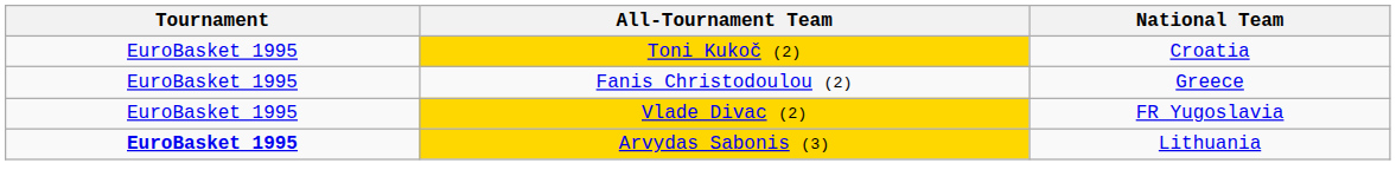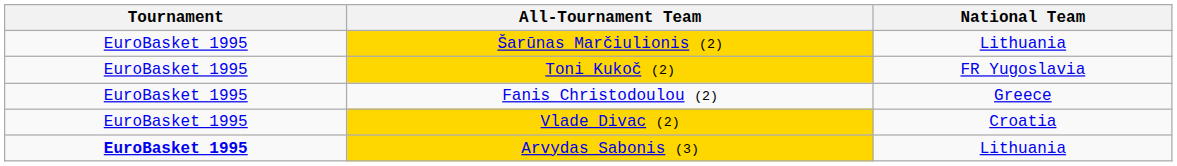+ row: EuroBasket 1995 | Šarūnas Marčiulionis (2) | Lithuania
Toni Kukoč (2) | National Team: Croatia -> FR Yugoslavia
Vlade Divac (2) | National Team: FR Yugoslavia -> Croatia
